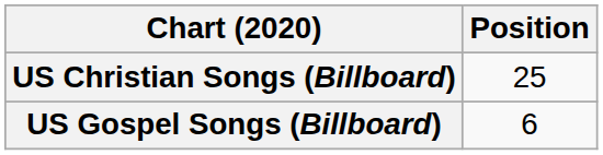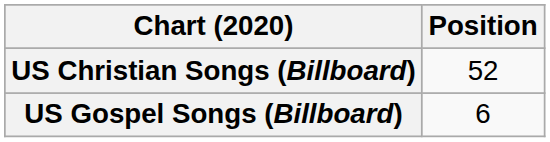US Christian Songs (Billboard) | Position: 25 -> 52
